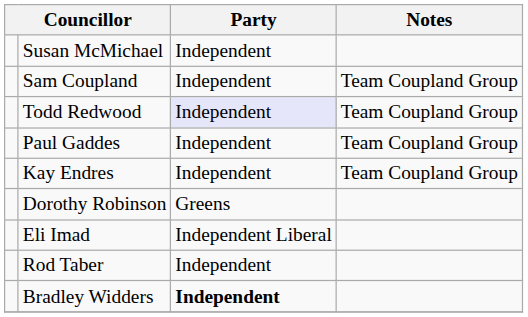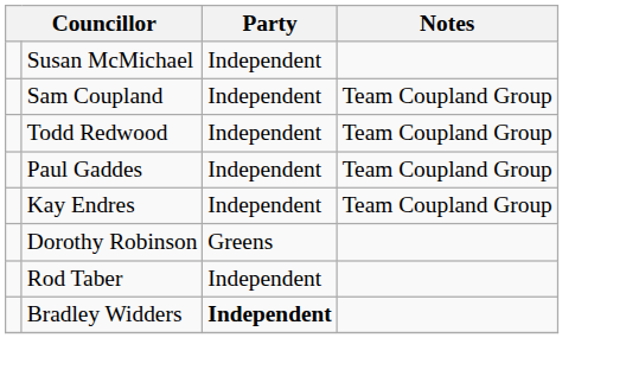Todd Redwood | Party: lavender background -> no background
- row: Eli Imad | Independent Liberal
